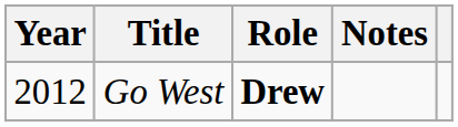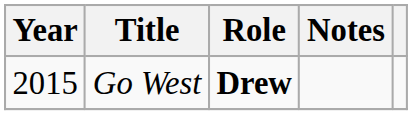Go West | Year: 2012 -> 2015
